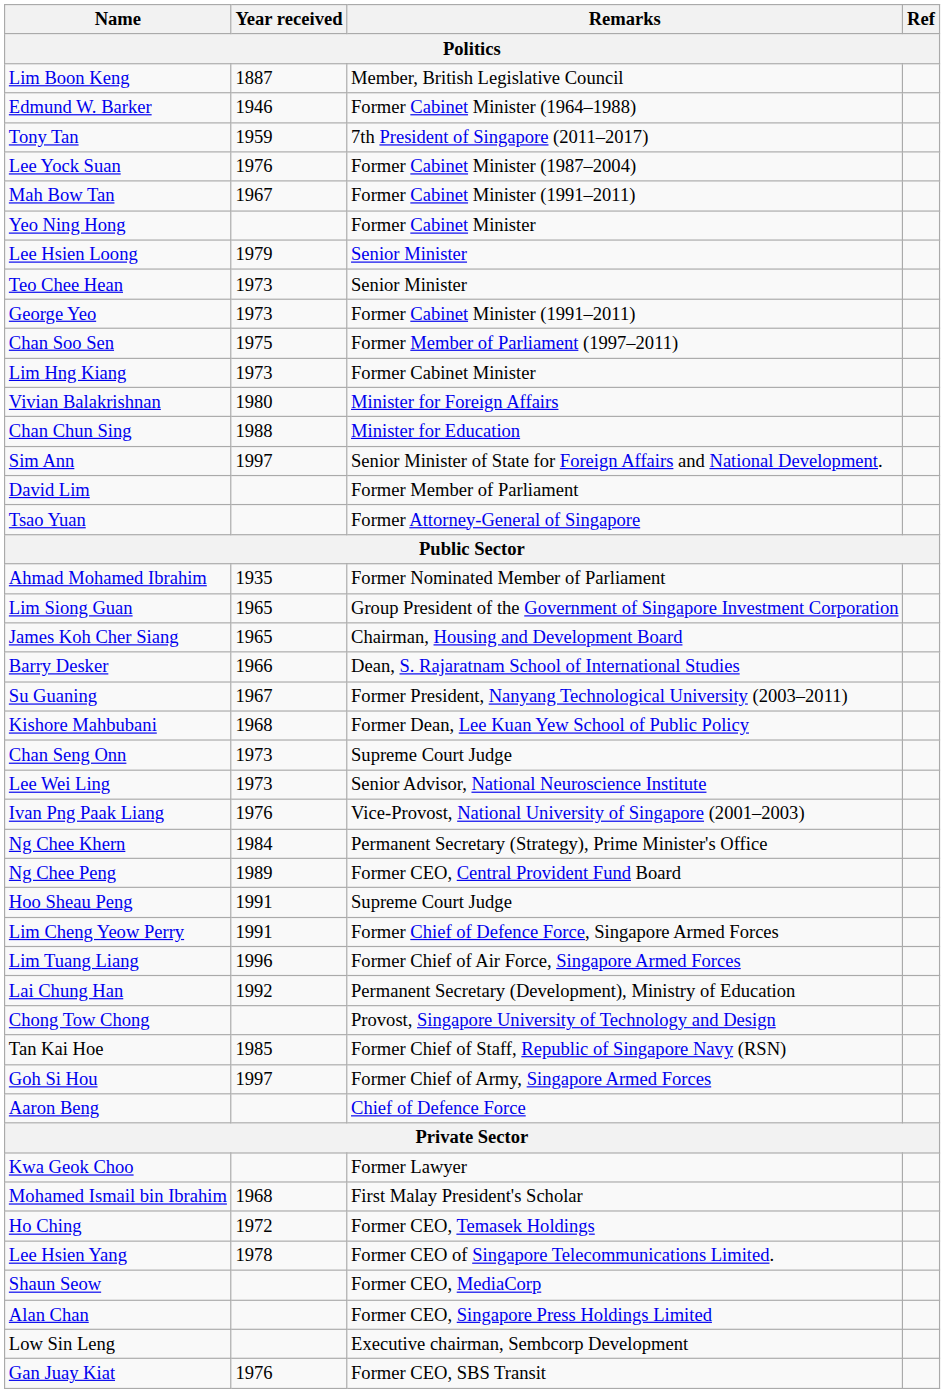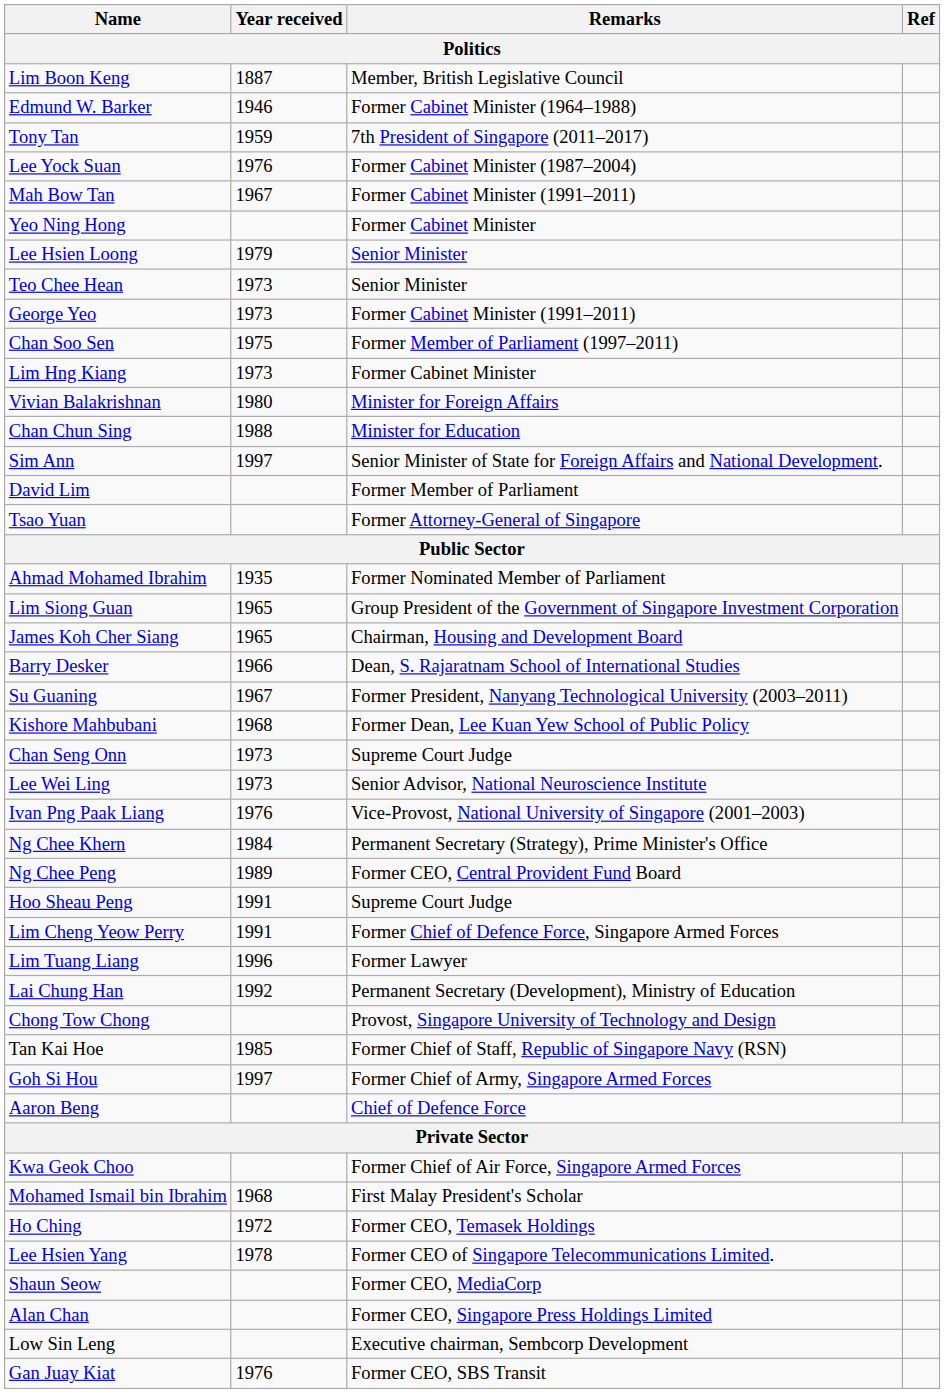Lim Tuang Liang | Remarks: Former Chief of Air Force, Singapore Armed Forces -> Former Lawyer
Kwa Geok Choo | Remarks: Former Lawyer -> Former Chief of Air Force, Singapore Armed Forces
